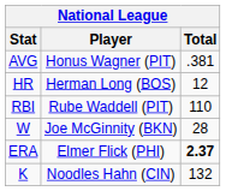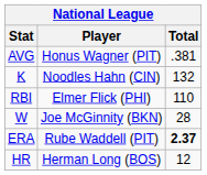rows swapped: HR <-> K
RBI | Player: Rube Waddell (PIT) -> Elmer Flick (PHI)
ERA | Player: Elmer Flick (PHI) -> Rube Waddell (PIT)
